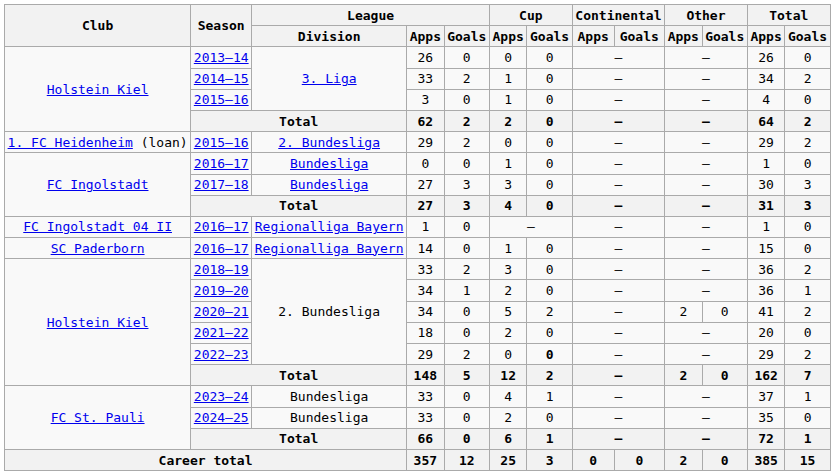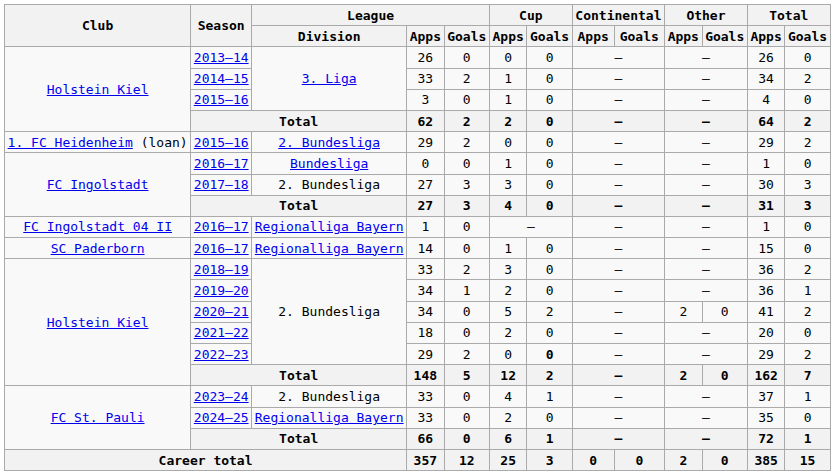2017–18 | League / Division: Bundesliga -> 2. Bundesliga
2023–24 | League / Division: Bundesliga -> 2. Bundesliga
2024–25 | League / Division: Bundesliga -> Regionalliga Bayern
